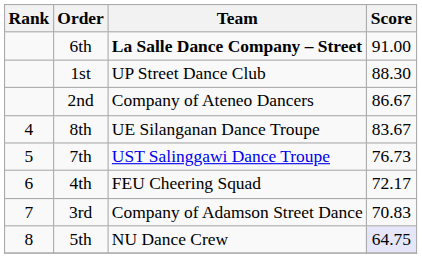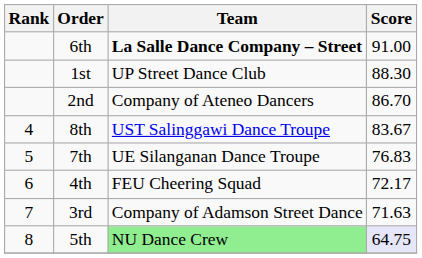2nd | Score: 86.67 -> 86.70
8th | Team: UE Silanganan Dance Troupe -> UST Salinggawi Dance Troupe
7th | Team: UST Salinggawi Dance Troupe -> UE Silanganan Dance Troupe
7th | Score: 76.73 -> 76.83
3rd | Score: 70.83 -> 71.63
5th | Team: no background -> lightgreen background
